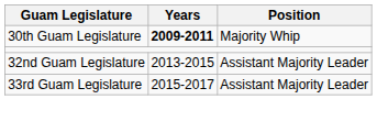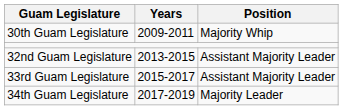30th Guam Legislature | Years: bold -> normal
+ row: 34th Guam Legislature | 2017-2019 | Majority Leader
